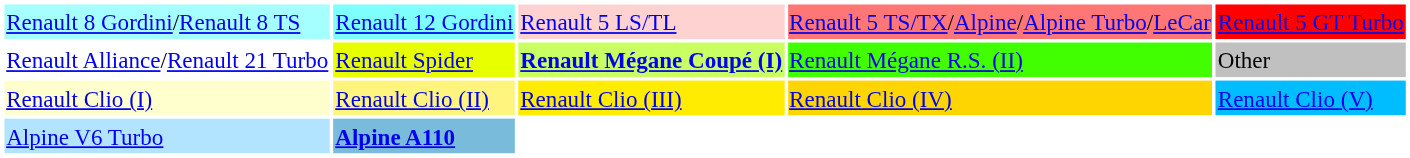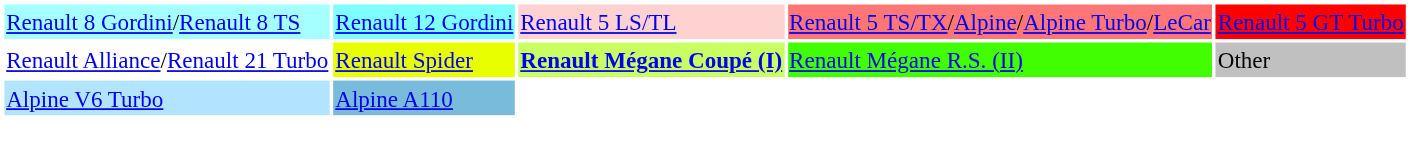- row: Renault Clio (I) | Renault Clio (II) | Renault Clio (III) | Renault Clio (IV) | Renault Clio (V)
Alpine V6 Turbo | column 2: bold -> normal
